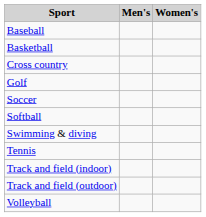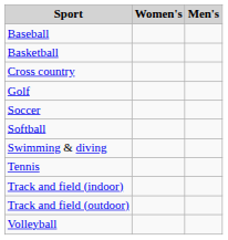columns swapped: Men's <-> Women's
